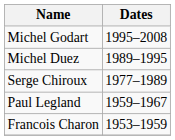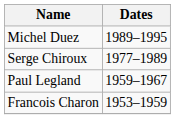- row: Michel Godart | 1995–2008
